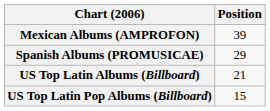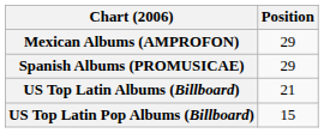Mexican Albums (AMPROFON) | Position: 39 -> 29
